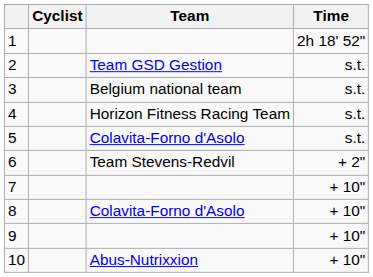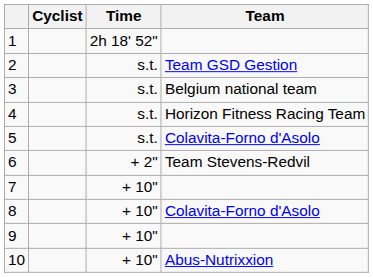columns swapped: Team <-> Time
